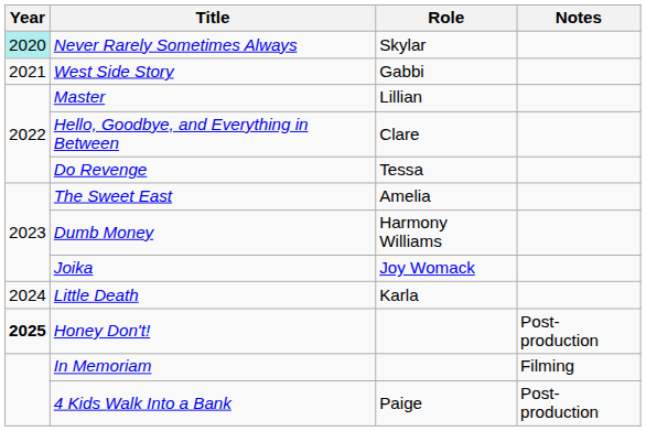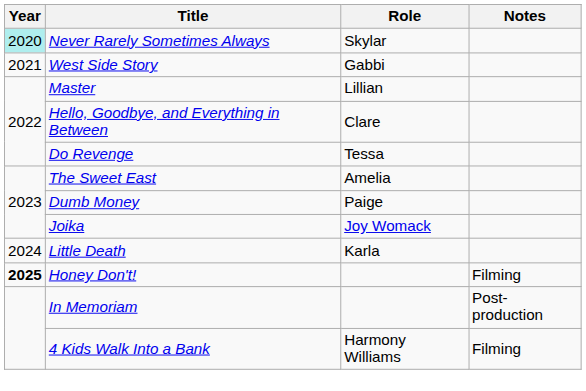Dumb Money | Role: Harmony Williams -> Paige
Honey Don't! | Notes: Post-production -> Filming
In Memoriam | Notes: Filming -> Post-production
4 Kids Walk Into a Bank | Role: Paige -> Harmony Williams
4 Kids Walk Into a Bank | Notes: Post-production -> Filming
